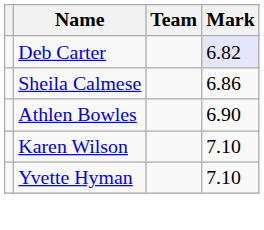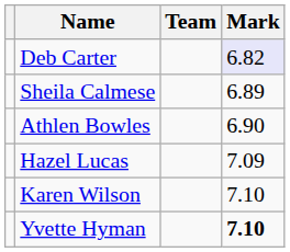Sheila Calmese | Mark: 6.86 -> 6.89
+ row: Hazel Lucas | 7.09
Yvette Hyman | Mark: normal -> bold
